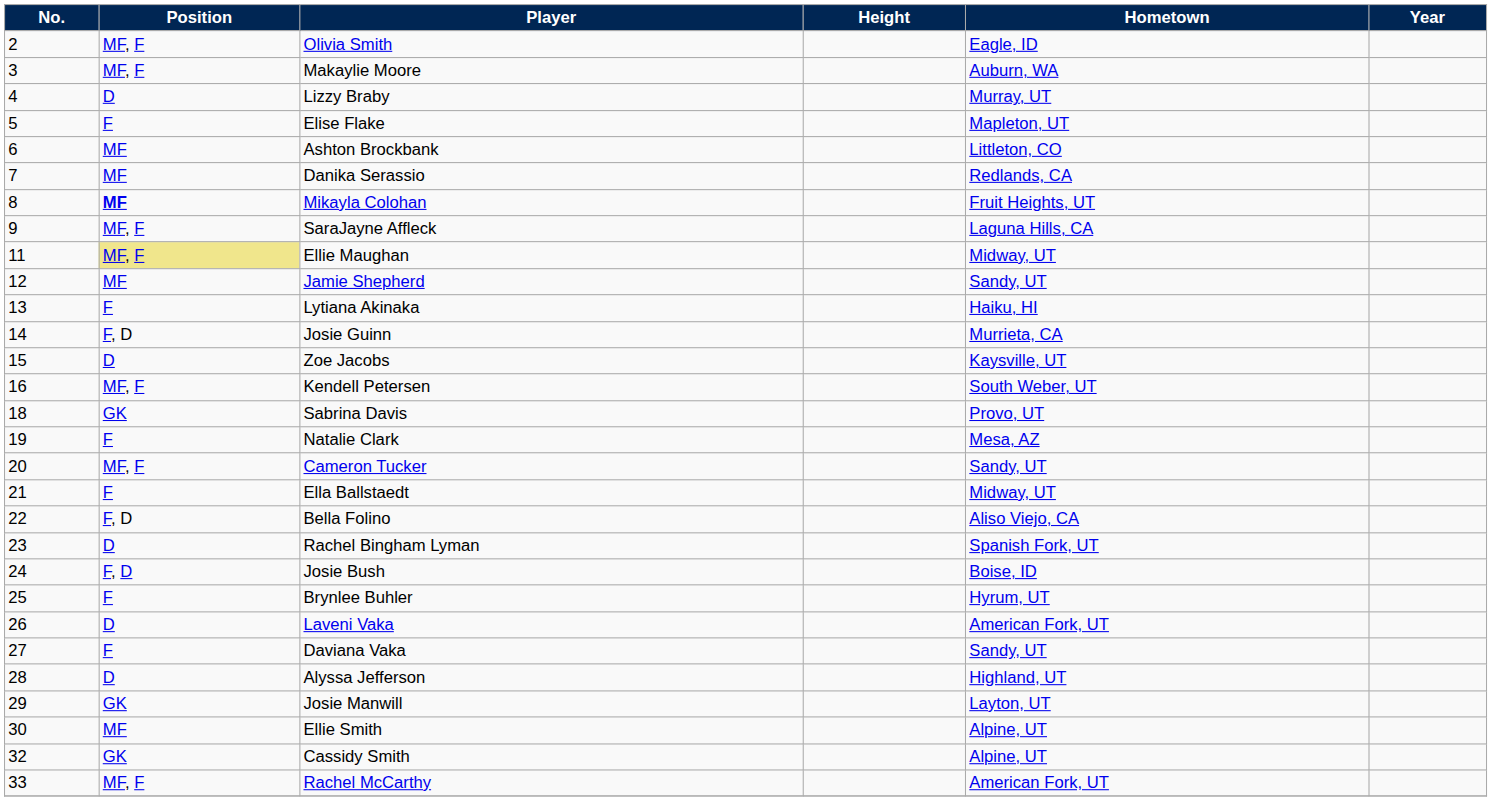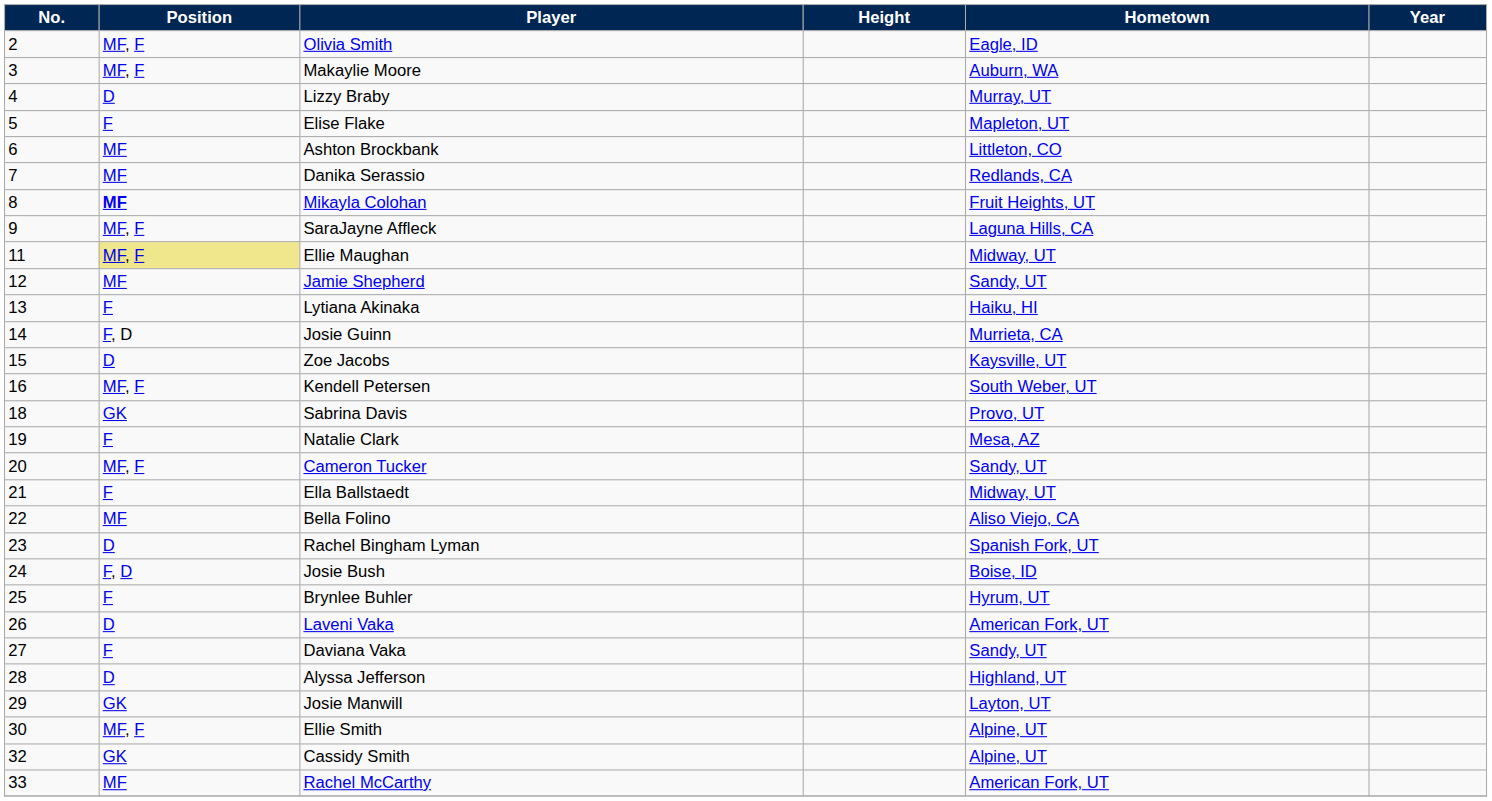Bella Folino | Position: F, D -> MF
Ellie Smith | Position: MF -> MF, F
Rachel McCarthy | Position: MF, F -> MF
